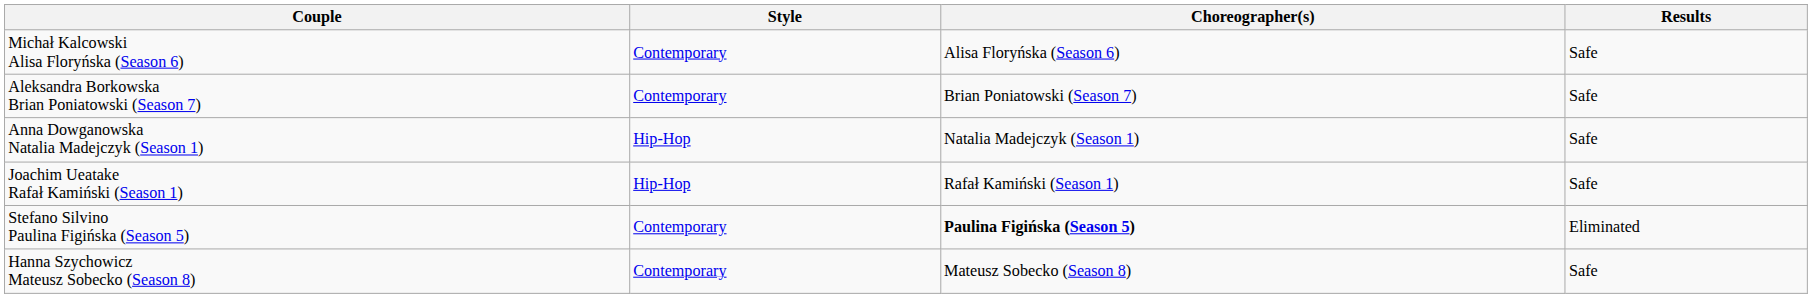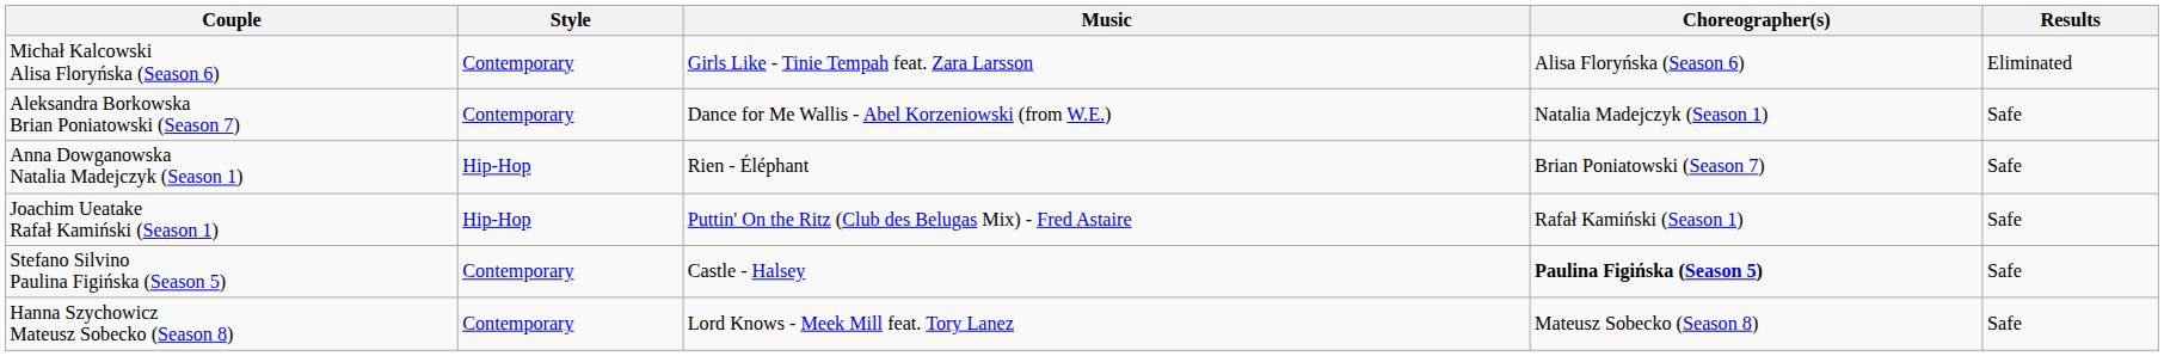+ column: Music | Girls Like - Tinie Tempah feat. Zara Larsson | Dance for Me Wallis - Abel Korzeniowski (from W.E.) | Rien - Éléphant | Puttin' On the Ritz (Club des Belugas Mix) - Fred Astaire | Castle - Halsey | Lord Knows - Meek Mill feat. Tory Lanez
Michał Kalcowski Alisa Floryńska (Season 6) | Results: Safe -> Eliminated
Aleksandra Borkowska Brian Poniatowski (Season 7) | Choreographer(s): Brian Poniatowski (Season 7) -> Natalia Madejczyk (Season 1)
Anna Dowganowska Natalia Madejczyk (Season 1) | Choreographer(s): Natalia Madejczyk (Season 1) -> Brian Poniatowski (Season 7)
Stefano Silvino Paulina Figińska (Season 5) | Results: Eliminated -> Safe
